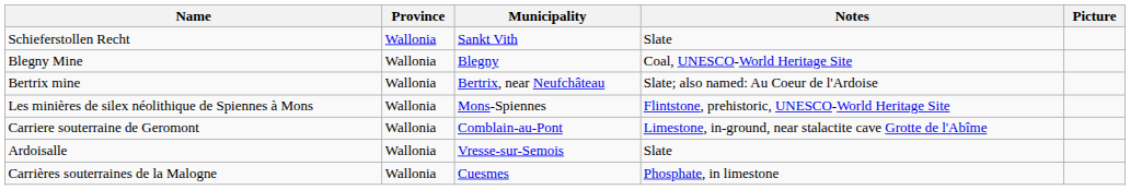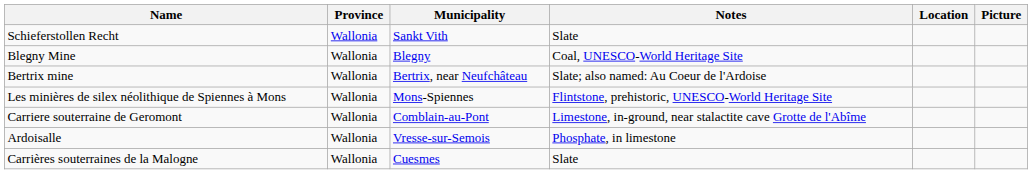+ column: Location
Ardoisalle | Notes: Slate -> Phosphate, in limestone
Carrières souterraines de la Malogne | Notes: Phosphate, in limestone -> Slate
